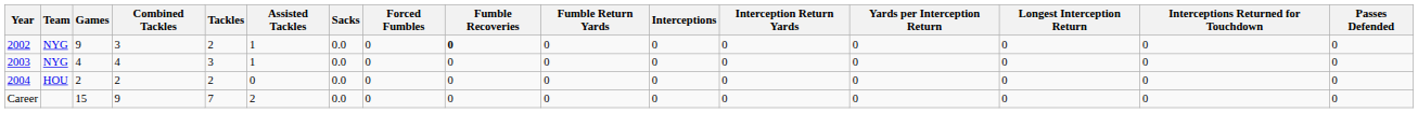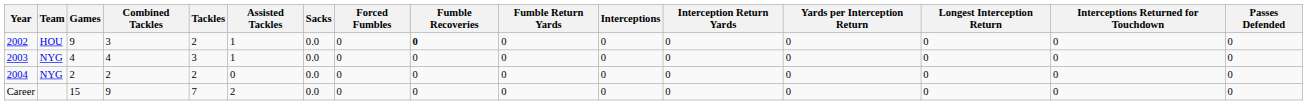2002 | Team: NYG -> HOU
2004 | Team: HOU -> NYG
